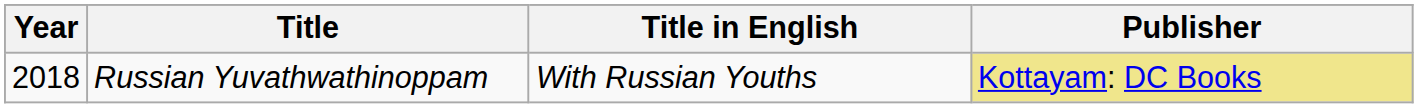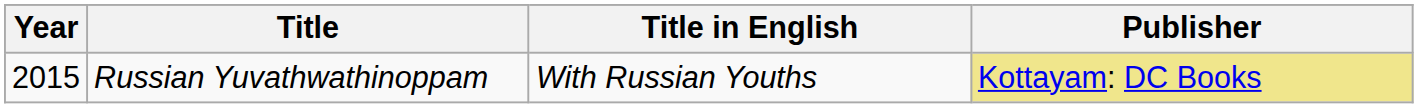Russian Yuvathwathinoppam | Year: 2018 -> 2015
